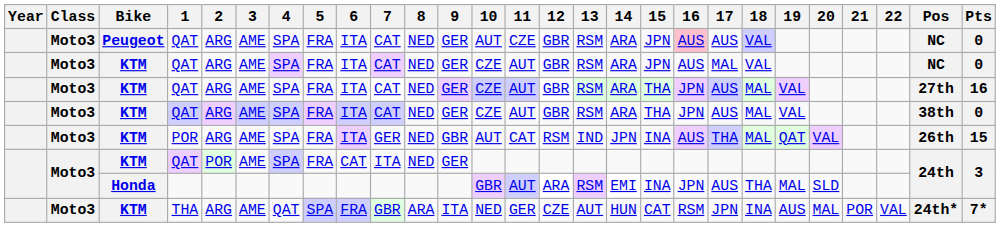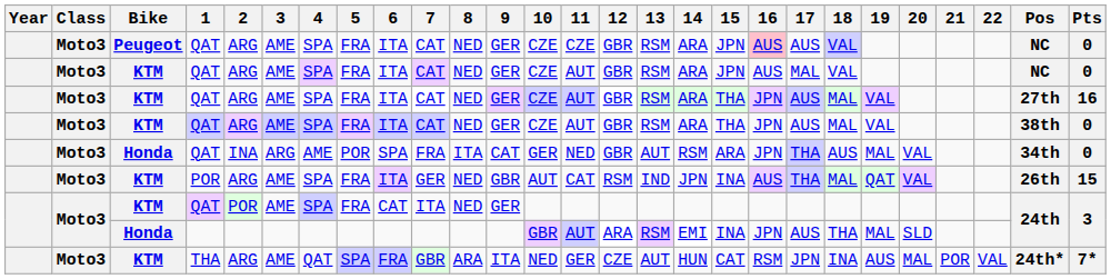Peugeot / QAT | 10: AUT -> CZE
+ row: Moto3 | Honda | QAT | INA | ARG | AME | POR | SPA | FRA | ITA | CAT | GER | NED | GBR | AUT | RSM | ARA | JPN | THA | AUS | MAL | VAL | 34th | 0
